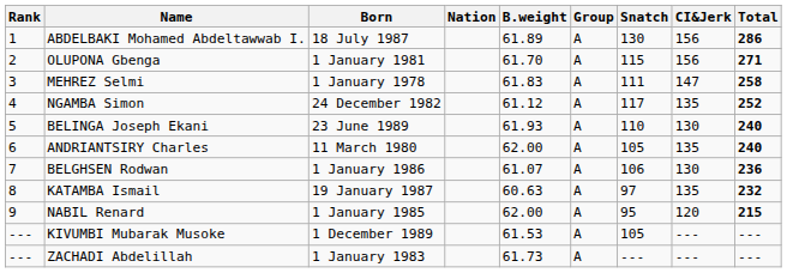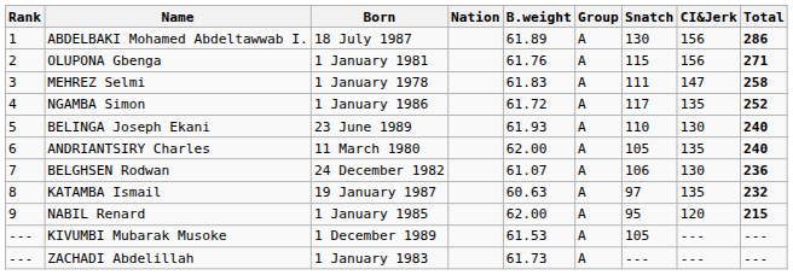OLUPONA Gbenga | B.weight: 61.70 -> 61.76
NGAMBA Simon | Born: 24 December 1982 -> 1 January 1986
NGAMBA Simon | B.weight: 61.12 -> 61.72
BELGHSEN Rodwan | Born: 1 January 1986 -> 24 December 1982
